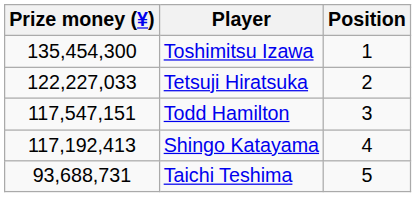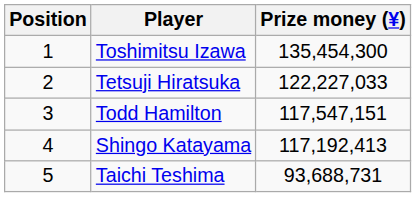columns swapped: Position <-> Prize money (¥)
